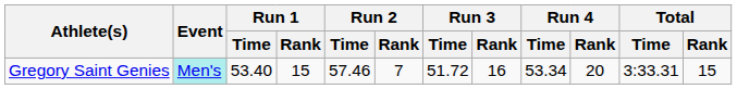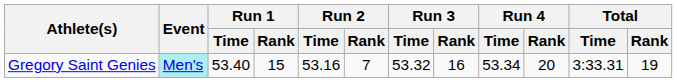Gregory Saint Genies | Run 2 / Time: 57.46 -> 53.16
Gregory Saint Genies | Run 3 / Time: 51.72 -> 53.32
Gregory Saint Genies | Total / Rank: 15 -> 19
